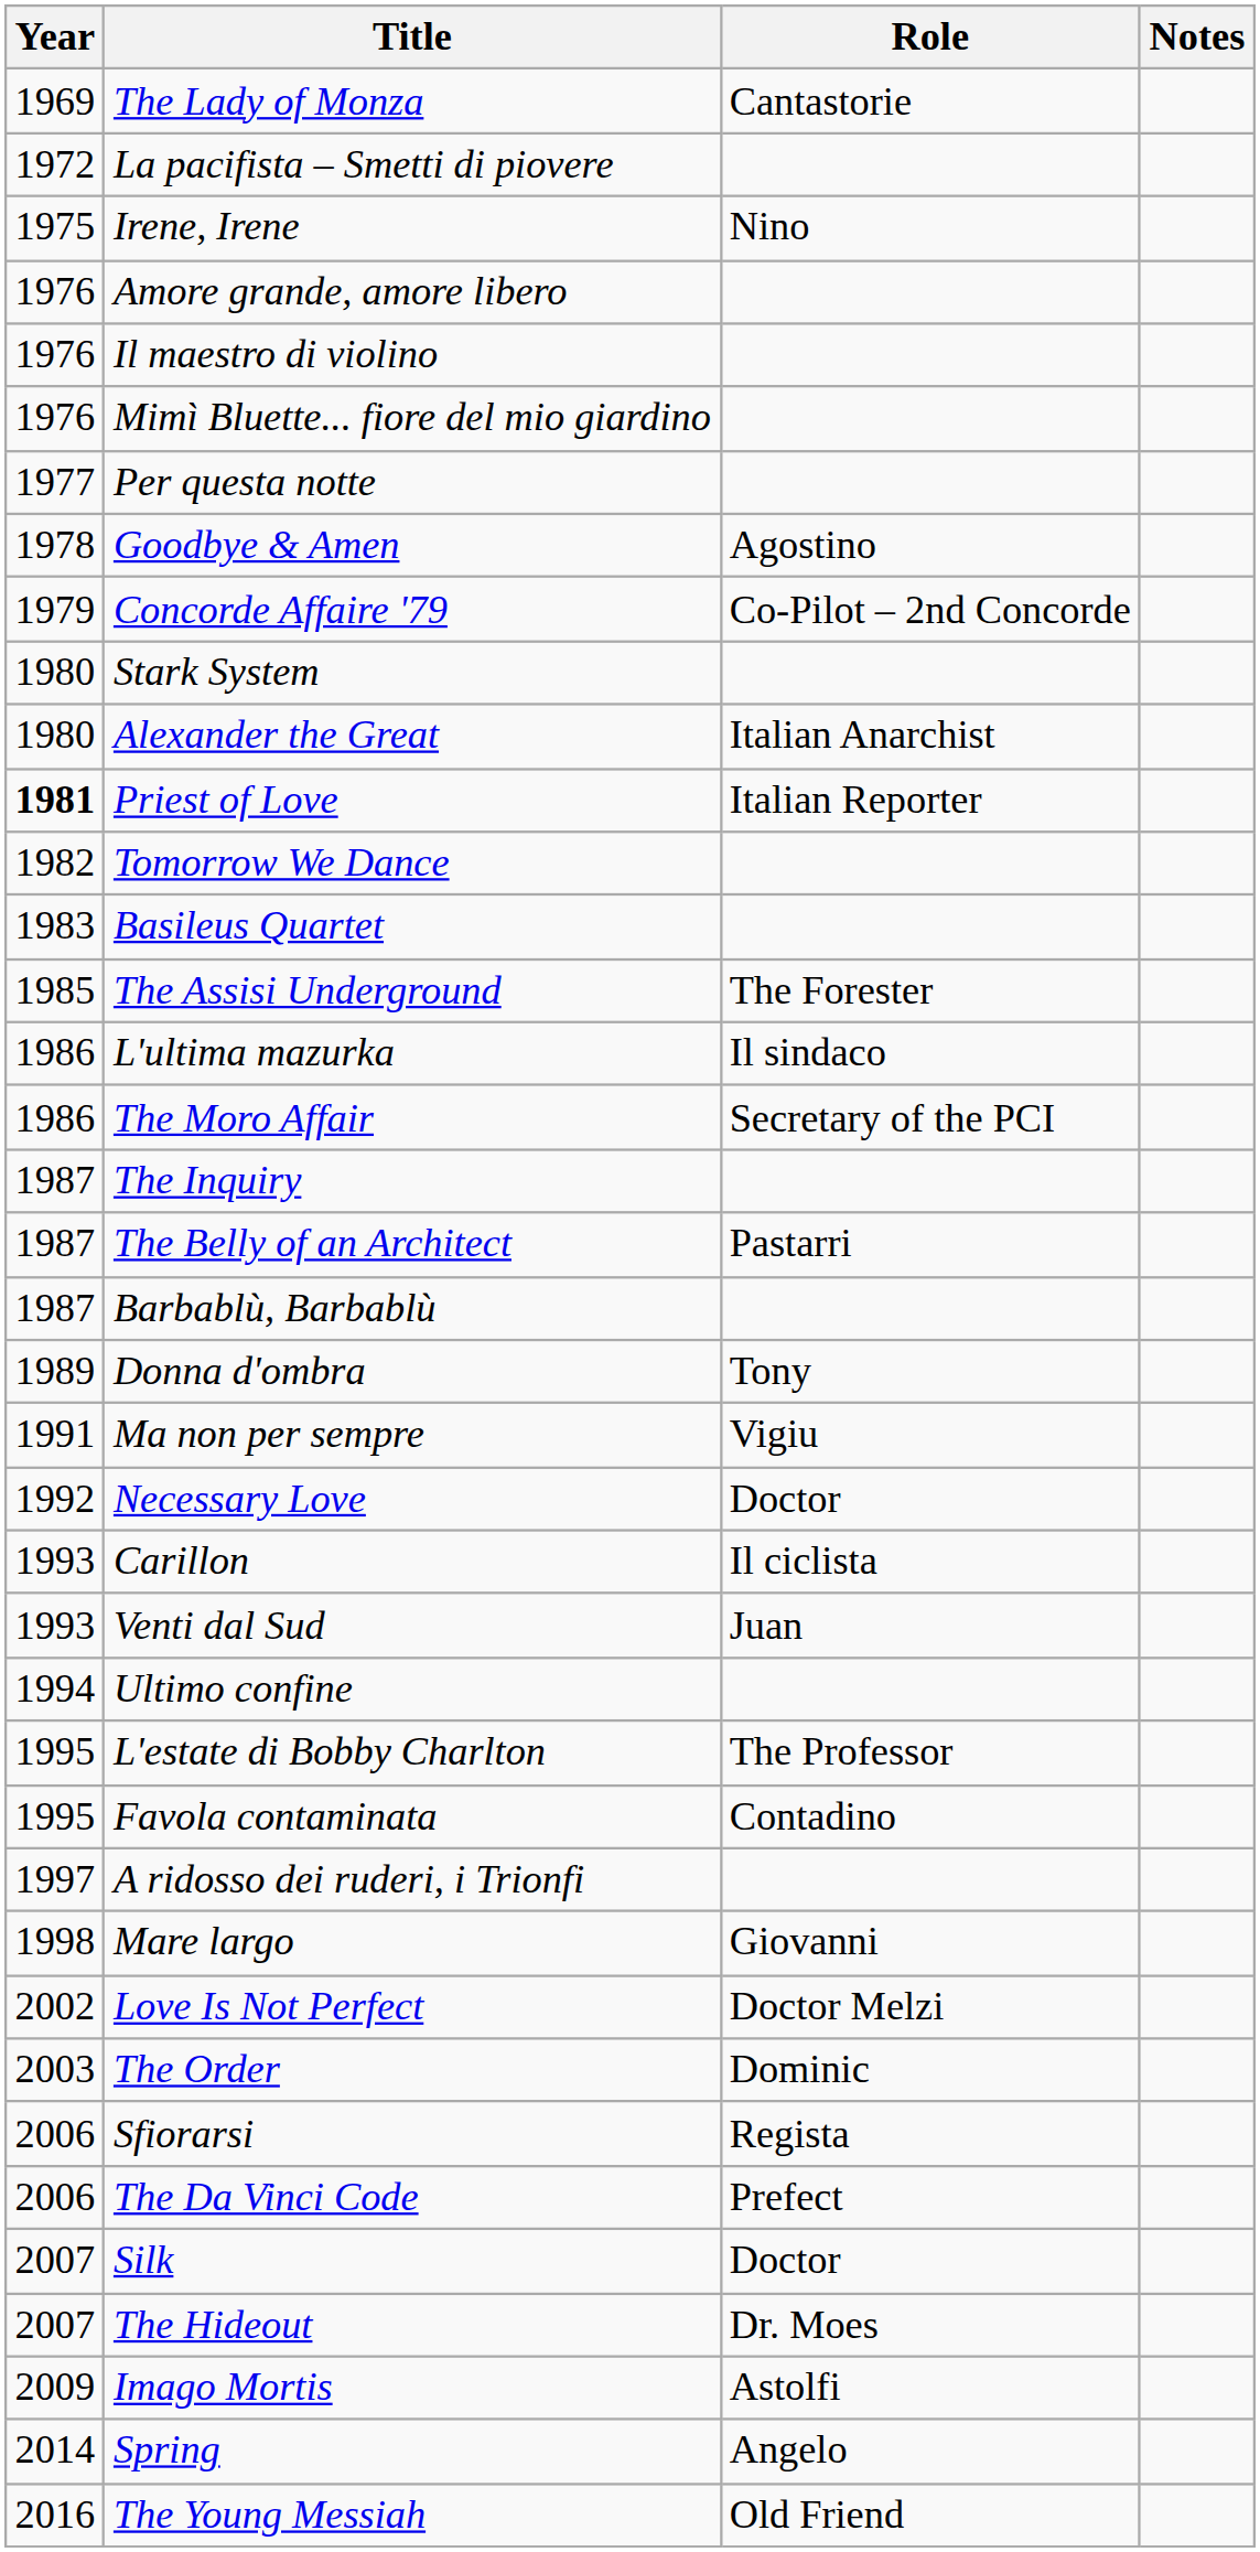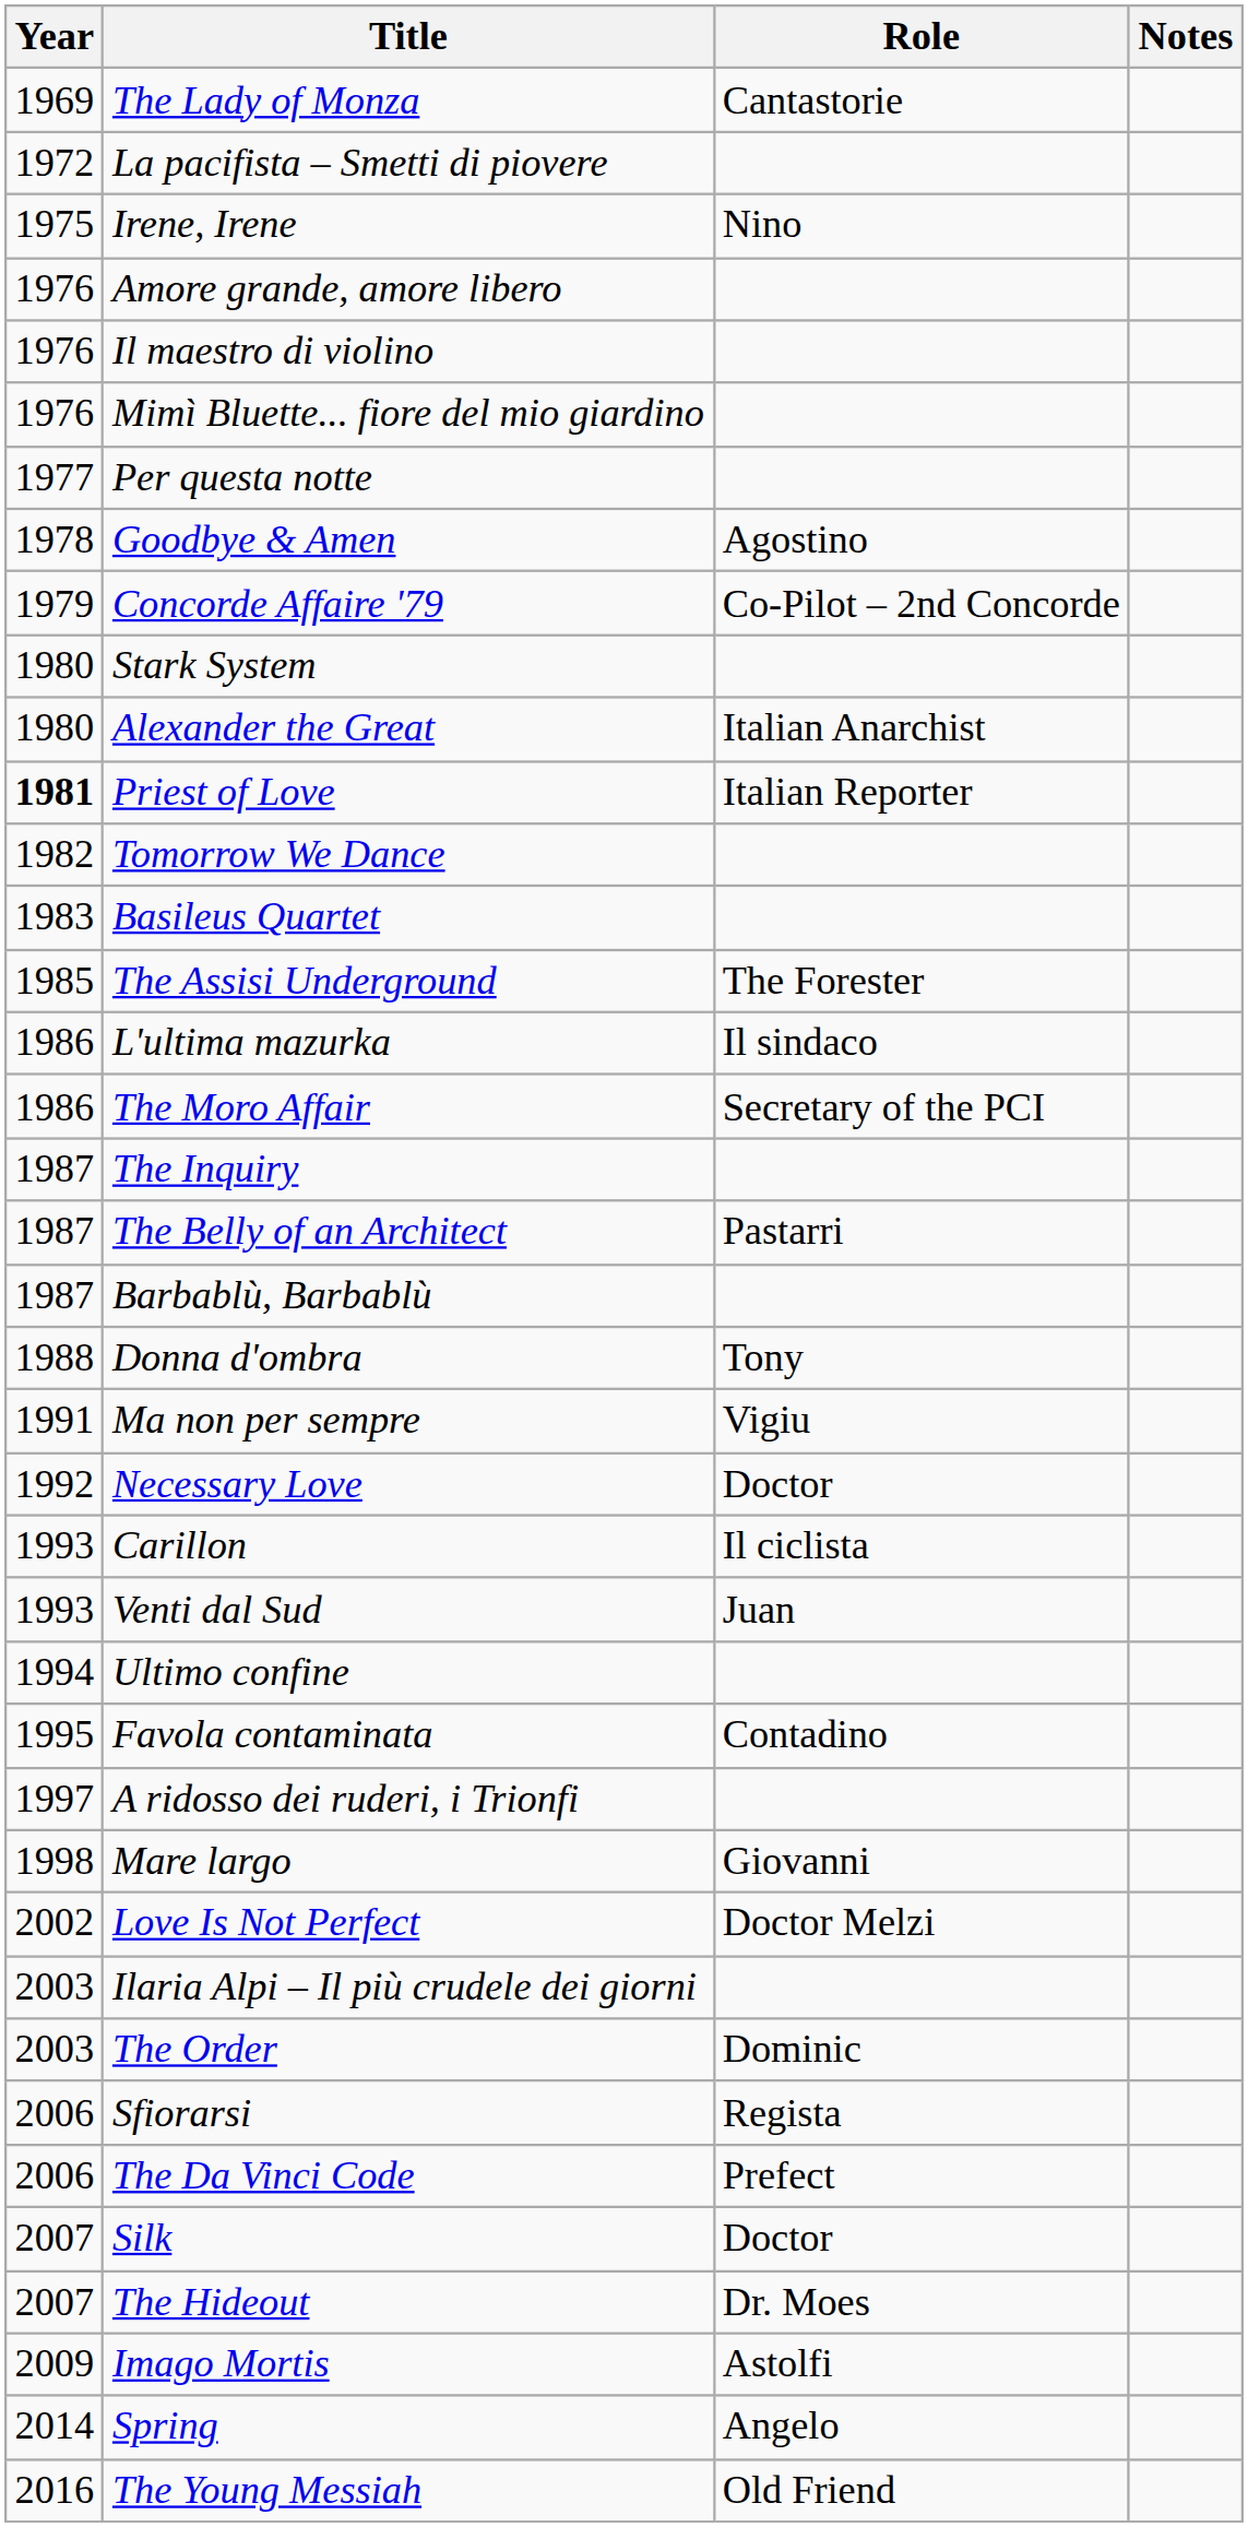Donna d'ombra | Year: 1989 -> 1988
- row: 1995 | L'estate di Bobby Charlton | The Professor
+ row: 2003 | Ilaria Alpi – Il più crudele dei giorni
